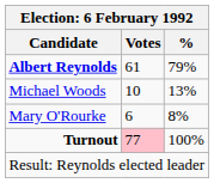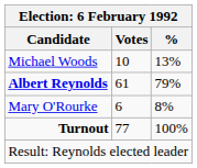rows swapped: Albert Reynolds <-> Michael Woods
Turnout | Votes: pink background -> no background
